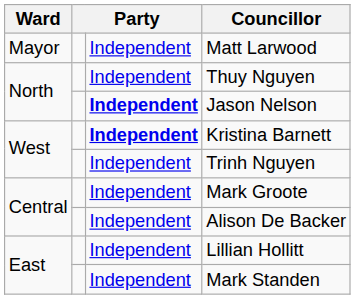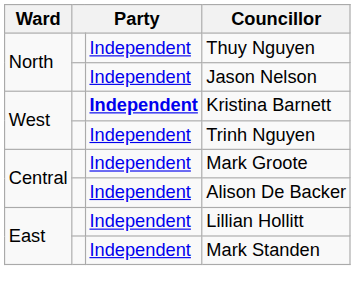- row: Mayor | Independent | Matt Larwood
Jason Nelson | column 3: bold -> normal
